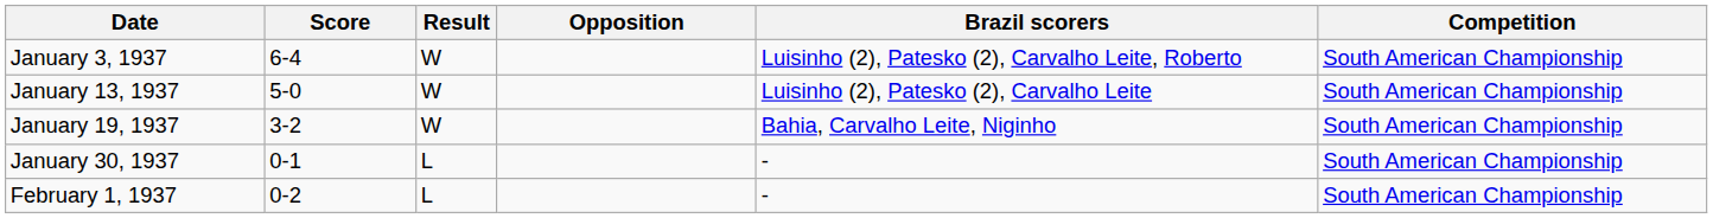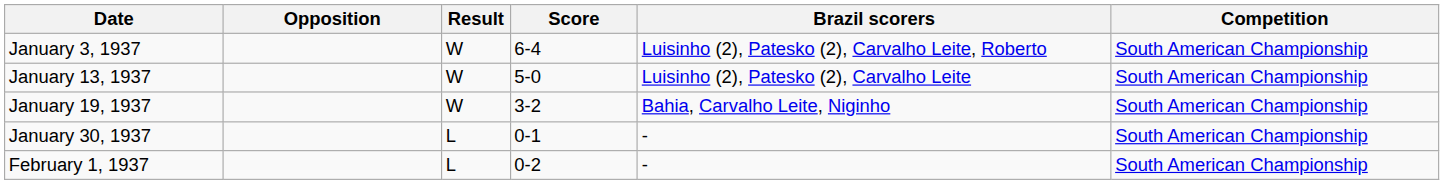columns swapped: Opposition <-> Score
